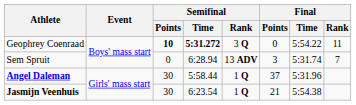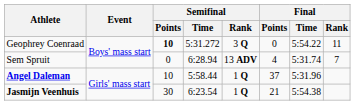Geophrey Coenraad | Semifinal / Time: bold -> normal
Sem Spruit | Final / Points: 3 -> 4
Angel Daleman | Semifinal / Points: 30 -> 10
